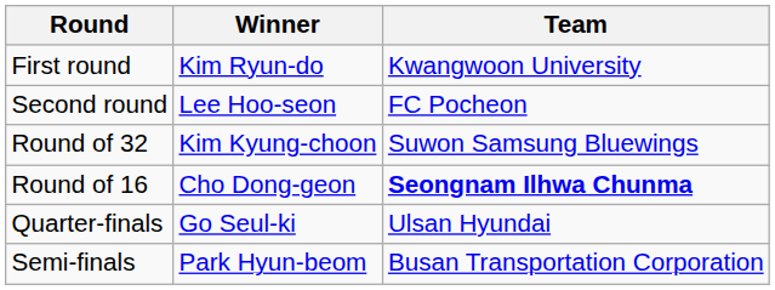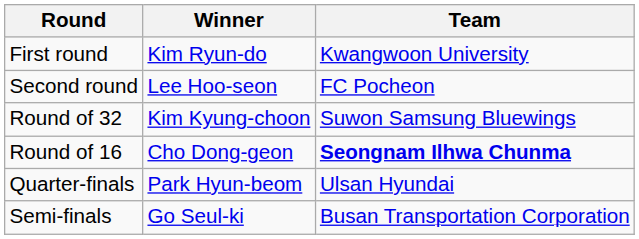Quarter-finals | Winner: Go Seul-ki -> Park Hyun-beom
Semi-finals | Winner: Park Hyun-beom -> Go Seul-ki
